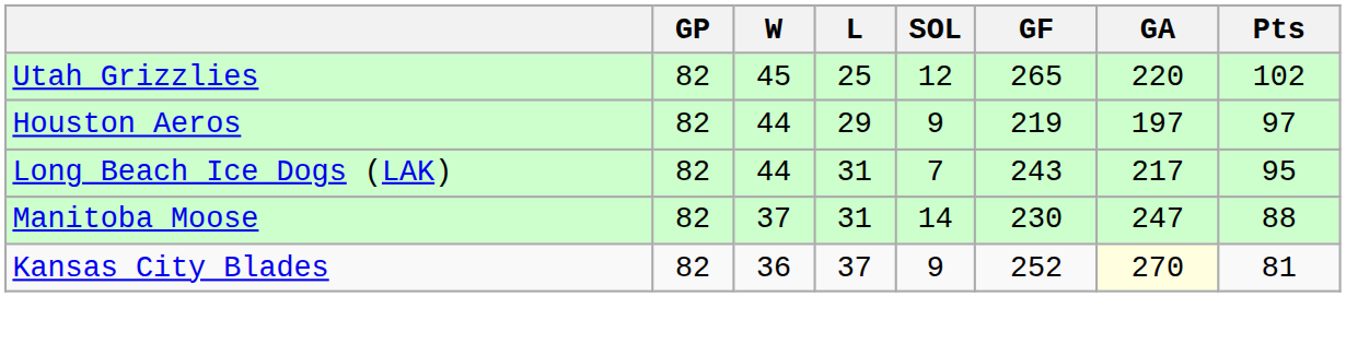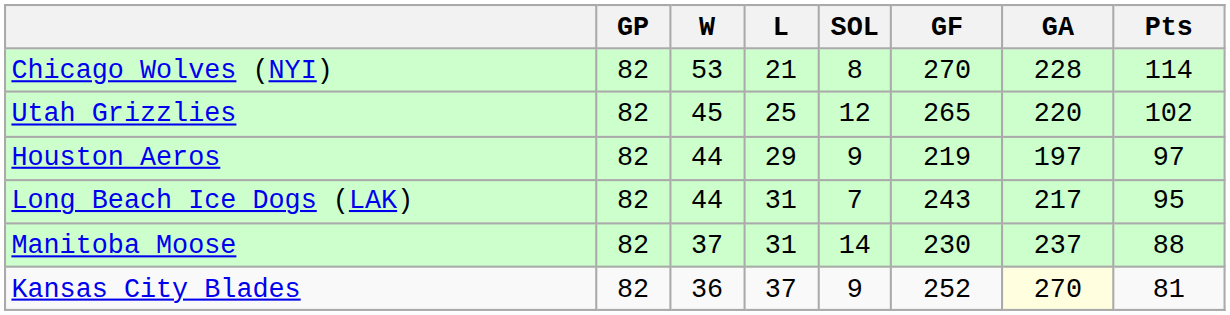+ row: Chicago Wolves (NYI) | 82 | 53 | 21 | 8 | 270 | 228 | 114
Manitoba Moose | GA: 247 -> 237
